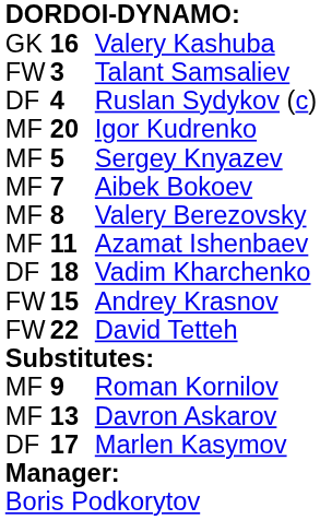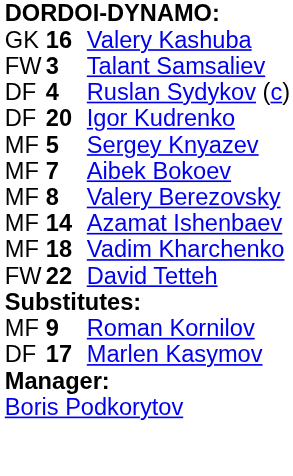Igor Kudrenko | column 1: MF -> DF
Azamat Ishenbaev | column 2: 11 -> 14
Vadim Kharchenko | column 1: DF -> MF
- row: FW | 15 | Andrey Krasnov
- row: MF | 13 | Davron Askarov
